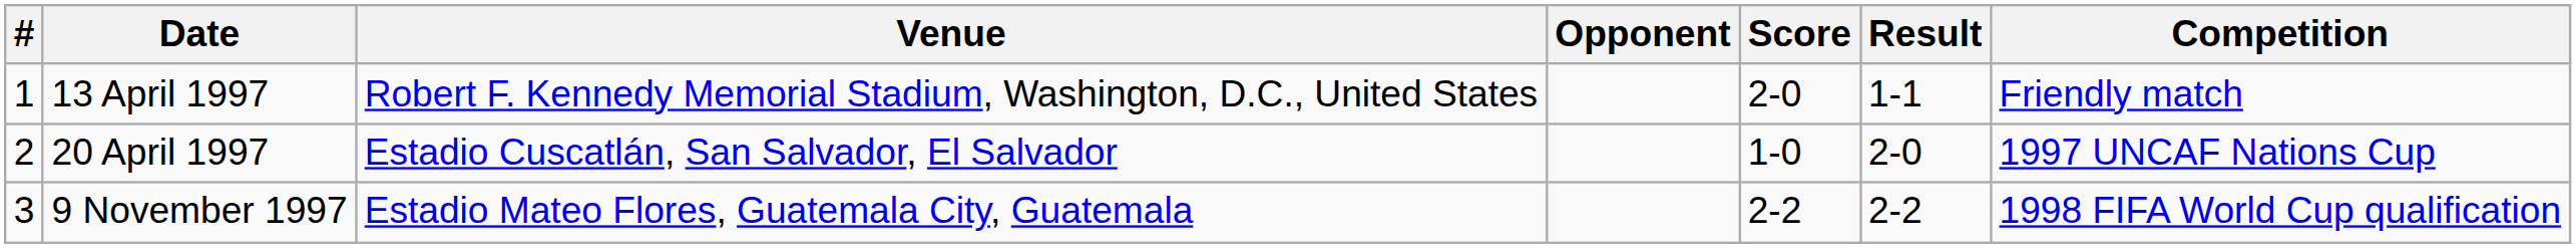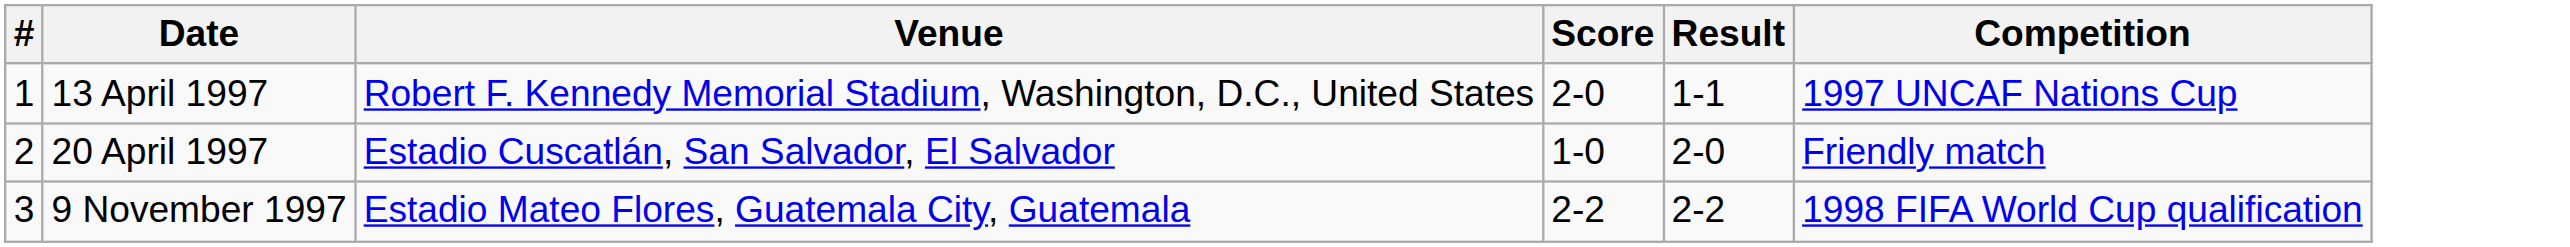- column: Opponent
13 April 1997 | Competition: Friendly match -> 1997 UNCAF Nations Cup
20 April 1997 | Competition: 1997 UNCAF Nations Cup -> Friendly match
